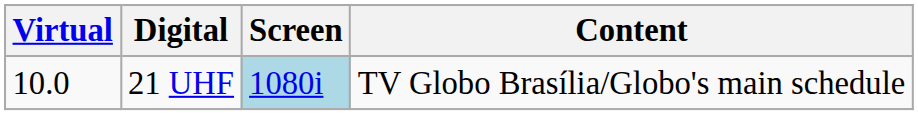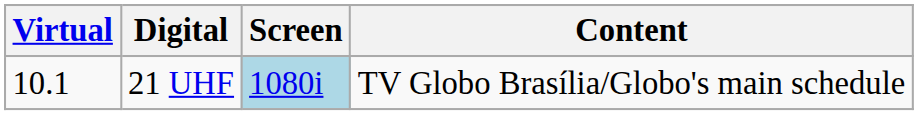21 UHF | Virtual: 10.0 -> 10.1
